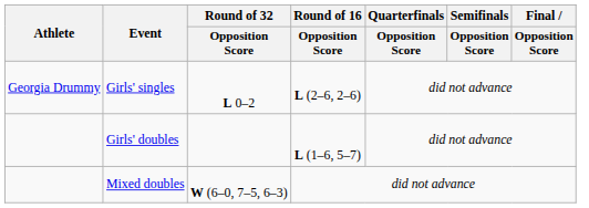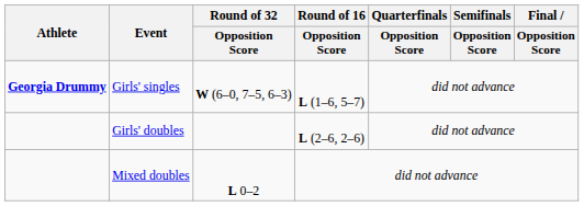Girls' singles | Athlete: normal -> bold
Girls' singles | Round of 32 / Opposition Score: L 0–2 -> W (6–0, 7–5, 6–3)
Girls' singles | Round of 16 / Opposition Score: L (2–6, 2–6) -> L (1–6, 5–7)
Girls' doubles | Round of 16 / Opposition Score: L (1–6, 5–7) -> L (2–6, 2–6)
Mixed doubles | Round of 32 / Opposition Score: W (6–0, 7–5, 6–3) -> L 0–2
